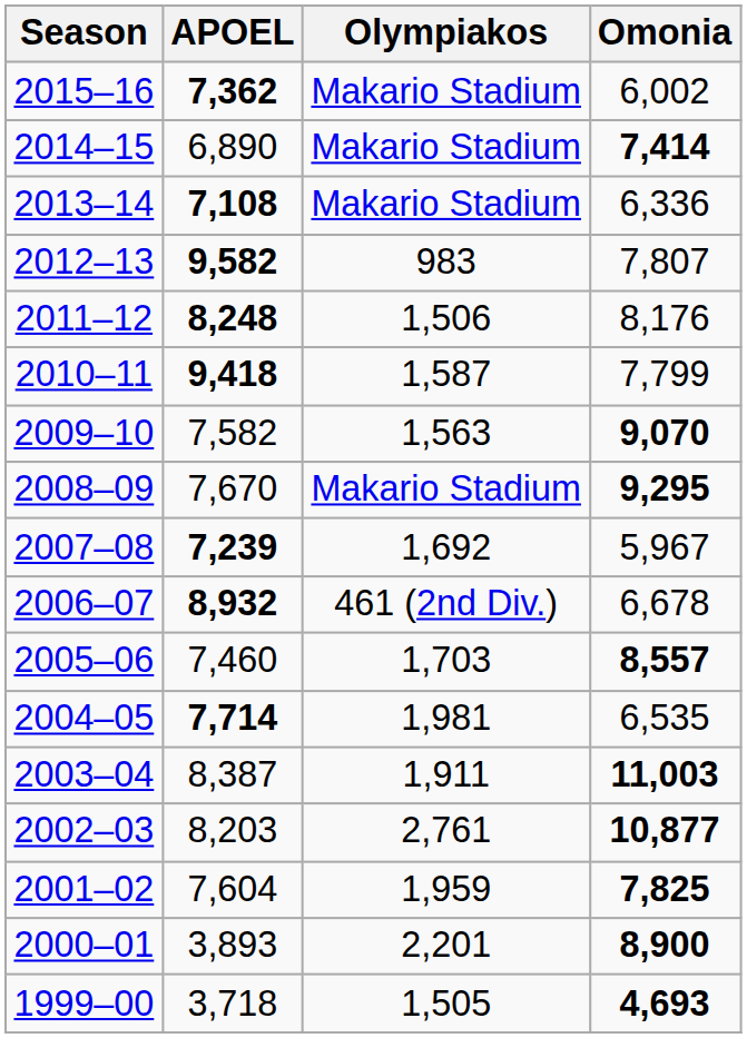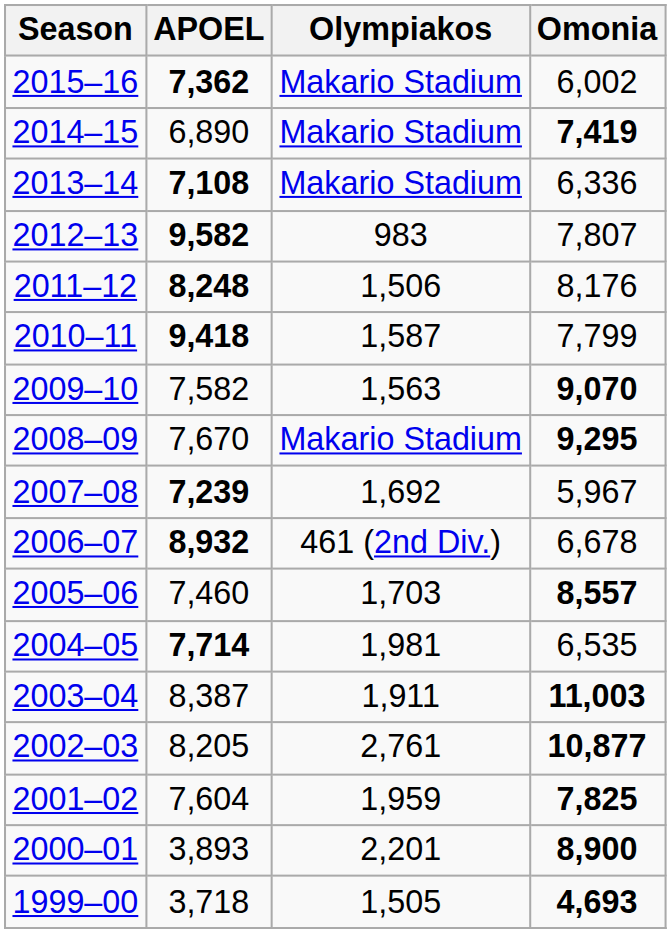2014–15 | Omonia: 7,414 -> 7,419
2002–03 | APOEL: 8,203 -> 8,205
